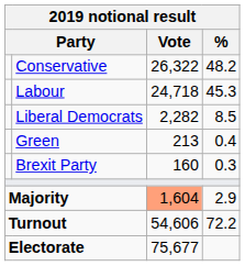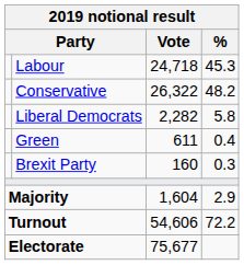rows swapped: Conservative <-> Labour
Liberal Democrats | %: 8.5 -> 5.8
Green | Vote: 213 -> 611
Majority | Vote: lightsalmon background -> no background
